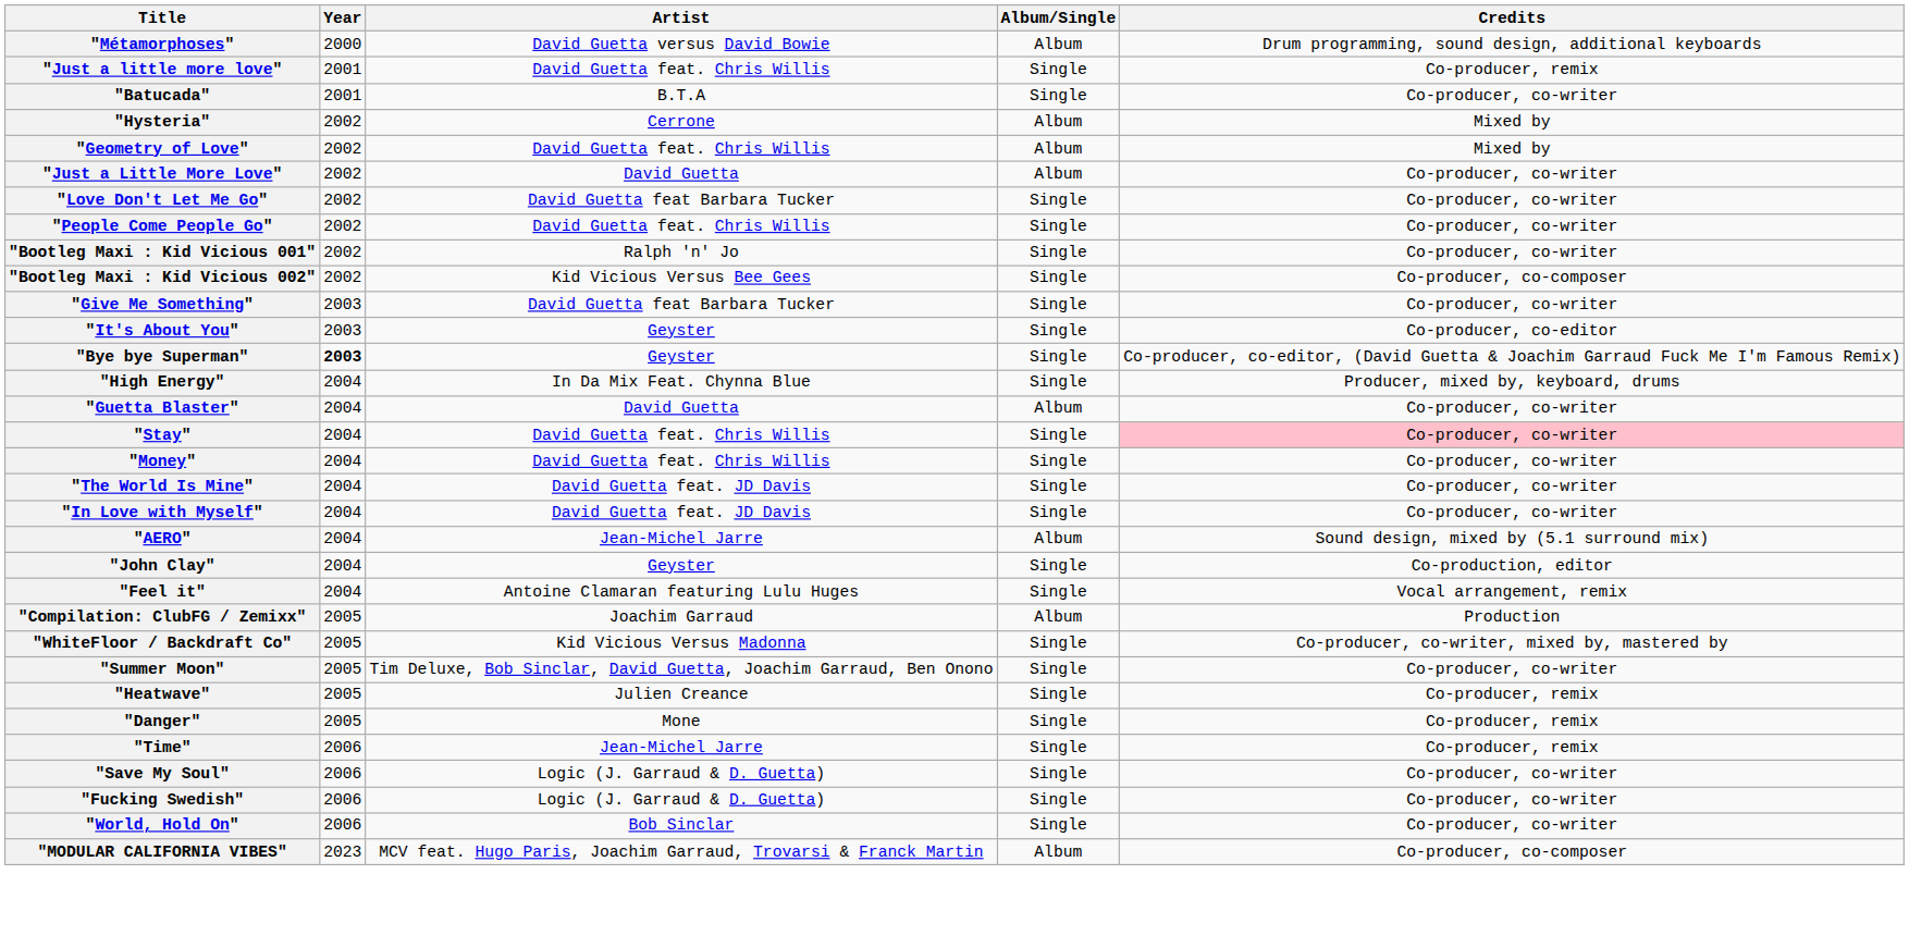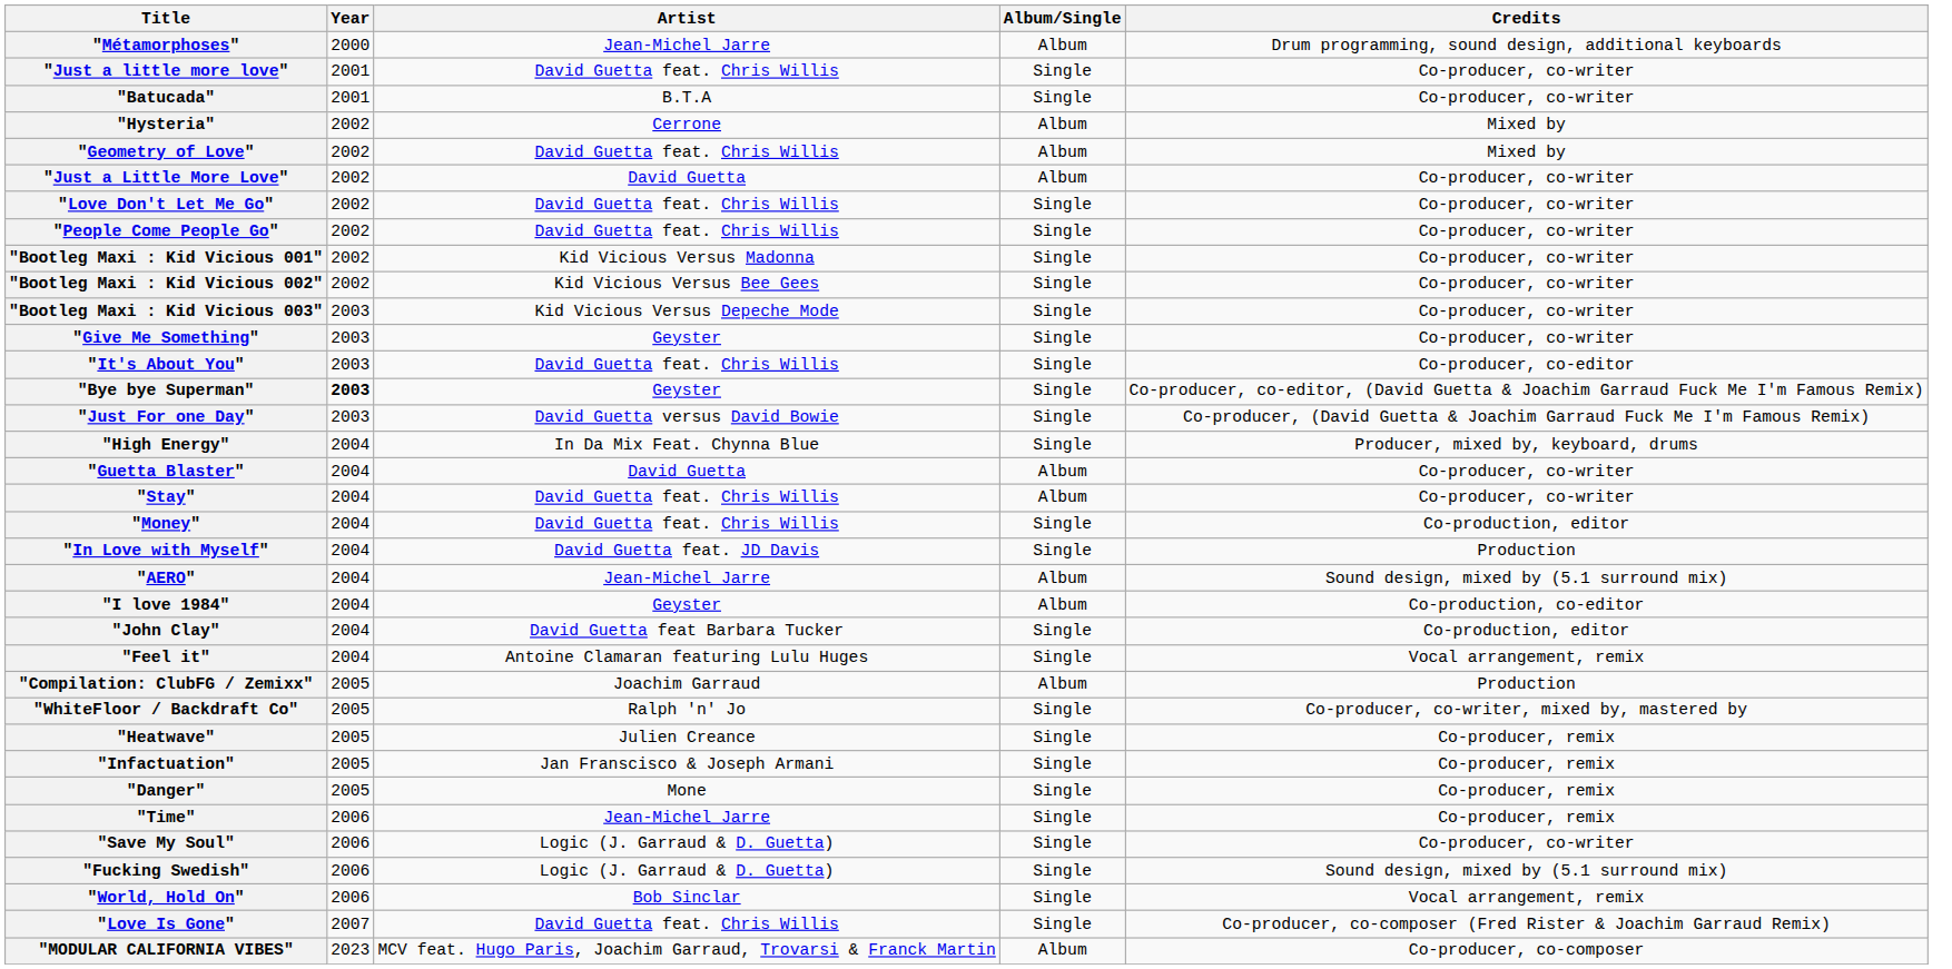"Métamorphoses" | Artist: David Guetta versus David Bowie -> Jean-Michel Jarre
"Just a little more love" | Credits: Co-producer, remix -> Co-producer, co-writer
"Love Don't Let Me Go" | Artist: David Guetta feat Barbara Tucker -> David Guetta feat. Chris Willis
"Bootleg Maxi : Kid Vicious 001" | Artist: Ralph 'n' Jo -> Kid Vicious Versus Madonna
"Bootleg Maxi : Kid Vicious 002" | Credits: Co-producer, co-composer -> Co-producer, co-writer
+ row: "Bootleg Maxi : Kid Vicious 003" | 2003 | Kid Vicious Versus Depeche Mode | Single | Co-producer, co-writer
"Give Me Something" | Artist: David Guetta feat Barbara Tucker -> Geyster
"It's About You" | Artist: Geyster -> David Guetta feat. Chris Willis
+ row: "Just For one Day" | 2003 | David Guetta versus David Bowie | Single | Co-producer, (David Guetta & Joachim Garraud Fuck Me I'm Famous Remix)
"Stay" | Album/Single: Single -> Album
"Stay" | Credits: pink background -> no background
"Money" | Credits: Co-producer, co-writer -> Co-production, editor
- row: "The World Is Mine" | 2004 | David Guetta feat. JD Davis | Single | Co-producer, co-writer
"In Love with Myself" | Credits: Co-producer, co-writer -> Production
+ row: "I love 1984" | 2004 | Geyster | Album | Co-production, co-editor
"John Clay" | Artist: Geyster -> David Guetta feat Barbara Tucker
"WhiteFloor / Backdraft Co" | Artist: Kid Vicious Versus Madonna -> Ralph 'n' Jo
- row: "Summer Moon" | 2005 | Tim Deluxe, Bob Sinclar, David Guetta, Joachim Garraud, Ben Onono | Single | Co-producer, co-writer
+ row: "Infactuation" | 2005 | Jan Franscisco & Joseph Armani | Single | Co-producer, remix
"Fucking Swedish" | Credits: Co-producer, co-writer -> Sound design, mixed by (5.1 surround mix)
"World, Hold On" | Credits: Co-producer, co-writer -> Vocal arrangement, remix
+ row: "Love Is Gone" | 2007 | David Guetta feat. Chris Willis | Single | Co-producer, co-composer (Fred Rister & Joachim Garraud Remix)
